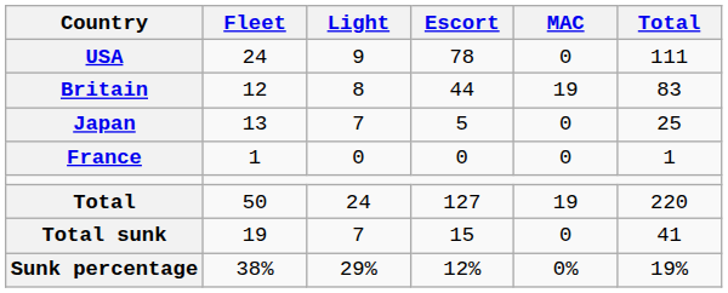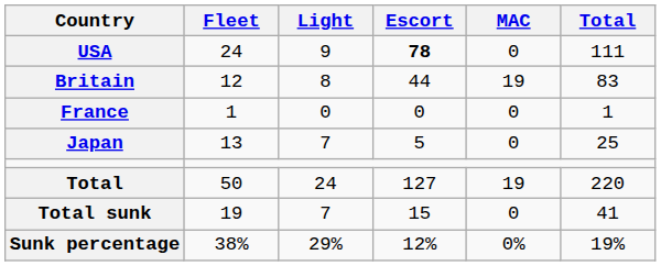USA | Escort: normal -> bold
rows swapped: Japan <-> France
